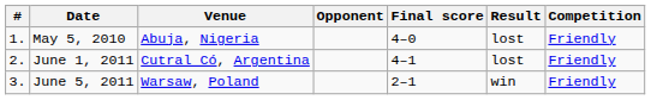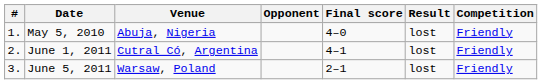June 5, 2011 | Result: win -> lost
